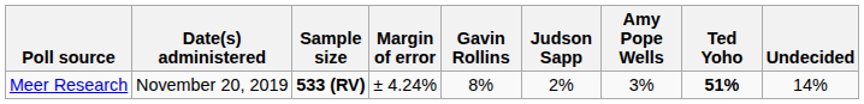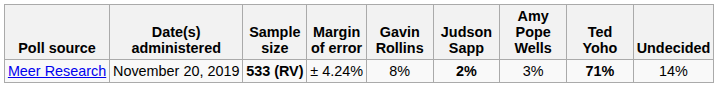Meer Research | Judson Sapp: normal -> bold
Meer Research | Ted Yoho: 51% -> 71%
